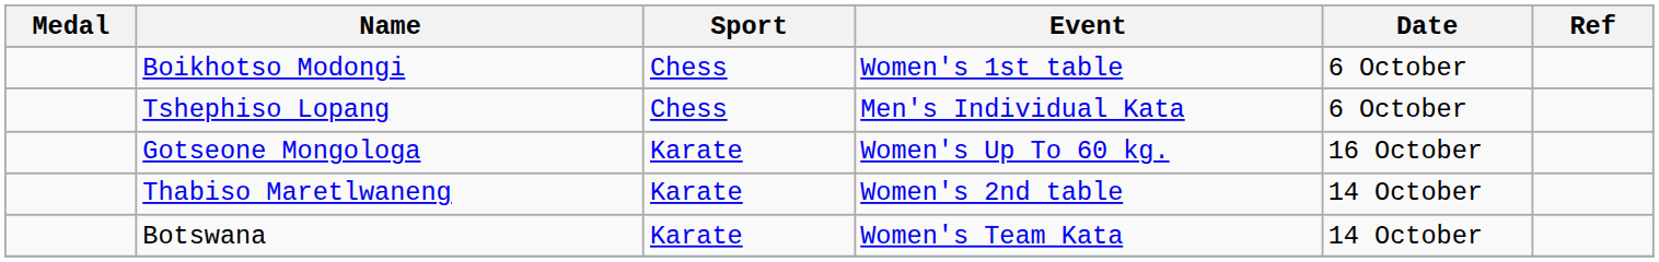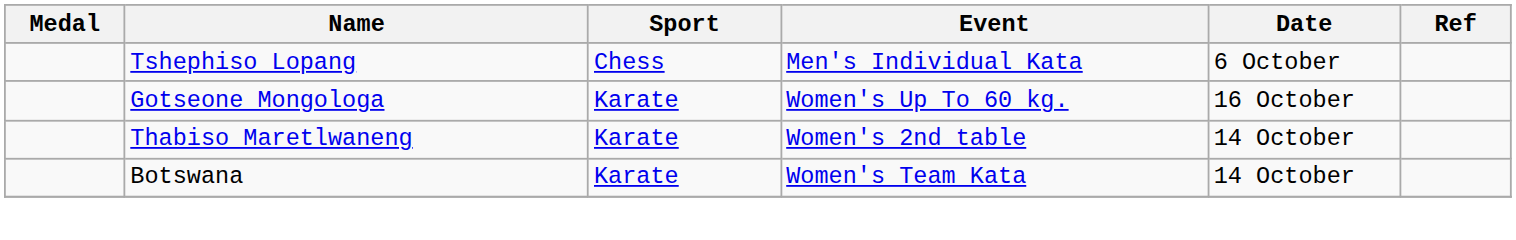- row: Boikhotso Modongi | Chess | Women's 1st table | 6 October
